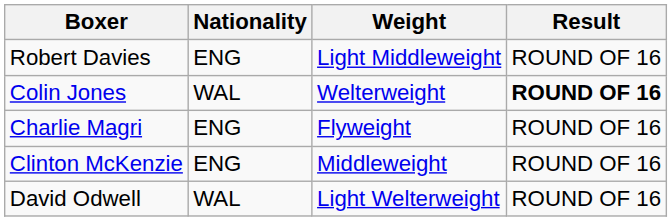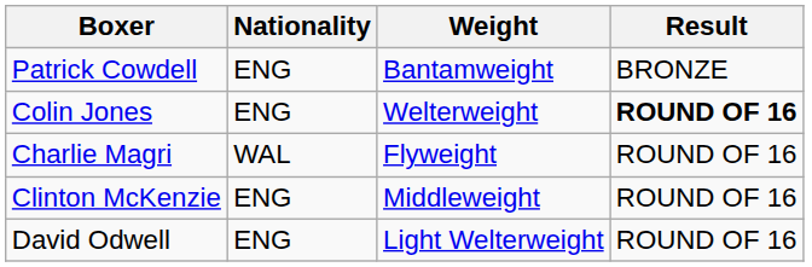+ row: Patrick Cowdell | ENG | Bantamweight | BRONZE
- row: Robert Davies | ENG | Light Middleweight | ROUND OF 16
Colin Jones | Nationality: WAL -> ENG
Charlie Magri | Nationality: ENG -> WAL
David Odwell | Nationality: WAL -> ENG
